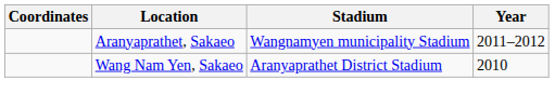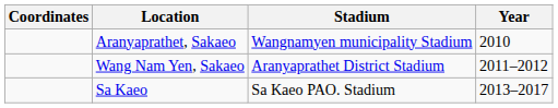Aranyaprathet, Sakaeo | Year: 2011–2012 -> 2010
Wang Nam Yen, Sakaeo | Year: 2010 -> 2011–2012
+ row: Sa Kaeo | Sa Kaeo PAO. Stadium | 2013–2017
